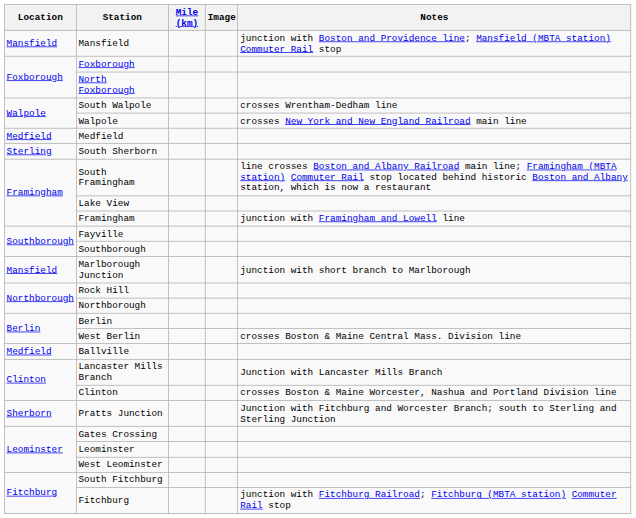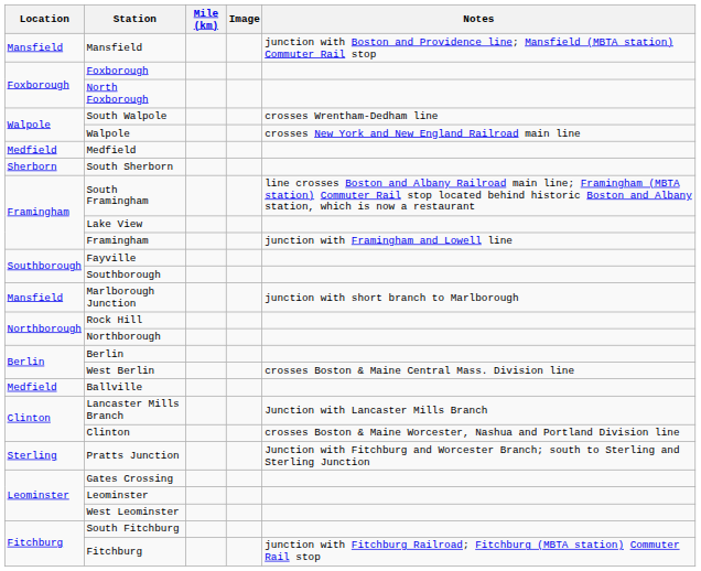South Sherborn | Location: Sterling -> Sherborn
Pratts Junction | Location: Sherborn -> Sterling
